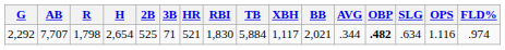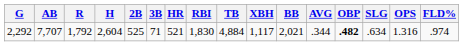2,292 | R: 1,798 -> 1,792
2,292 | H: 2,654 -> 2,604
2,292 | TB: 5,884 -> 4,884
2,292 | OPS: 1.116 -> 1.316
